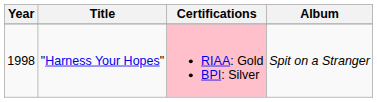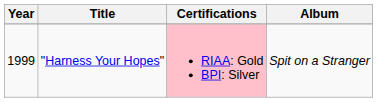"Harness Your Hopes" | Year: 1998 -> 1999
